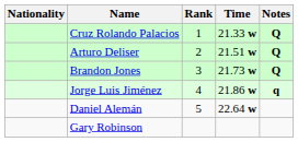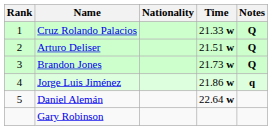columns swapped: Rank <-> Nationality
